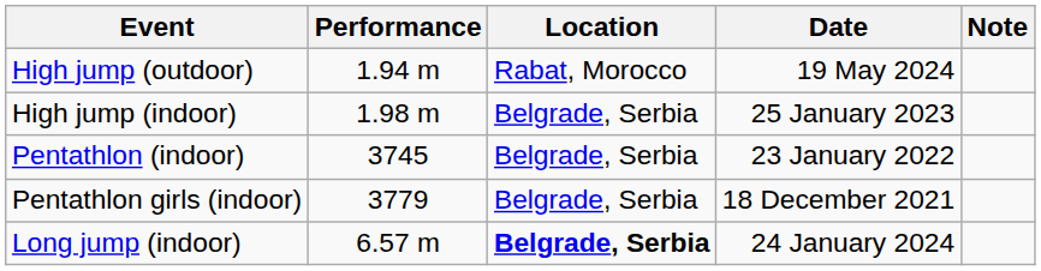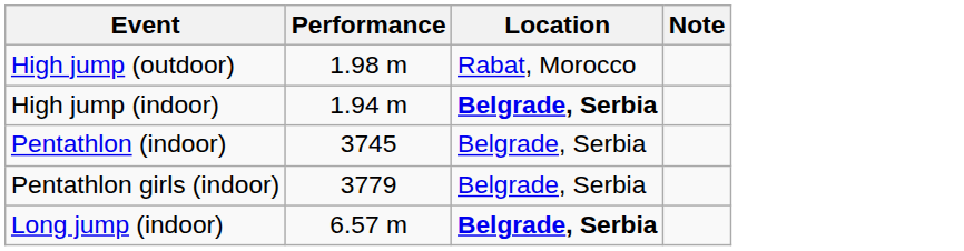- column: Date | 19 May 2024 | 25 January 2023 | 23 January 2022 | 18 December 2021 | 24 January 2024
High jump (outdoor) | Performance: 1.94 m -> 1.98 m
High jump (indoor) | Performance: 1.98 m -> 1.94 m
High jump (indoor) | Location: normal -> bold
